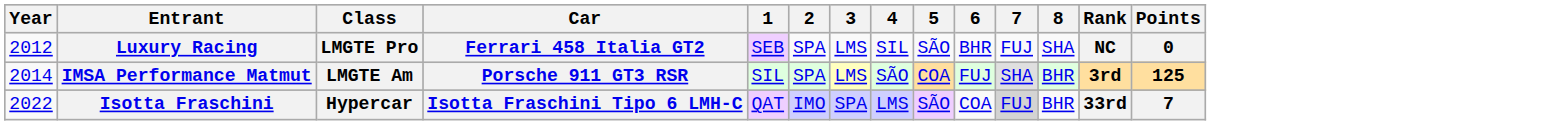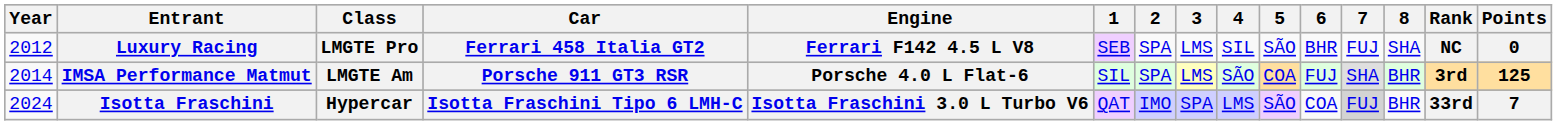+ column: Engine | Ferrari F142 4.5 L V8 | Porsche 4.0 L Flat-6 | Isotta Fraschini 3.0 L Turbo V6
Isotta Fraschini | Year: 2022 -> 2024
